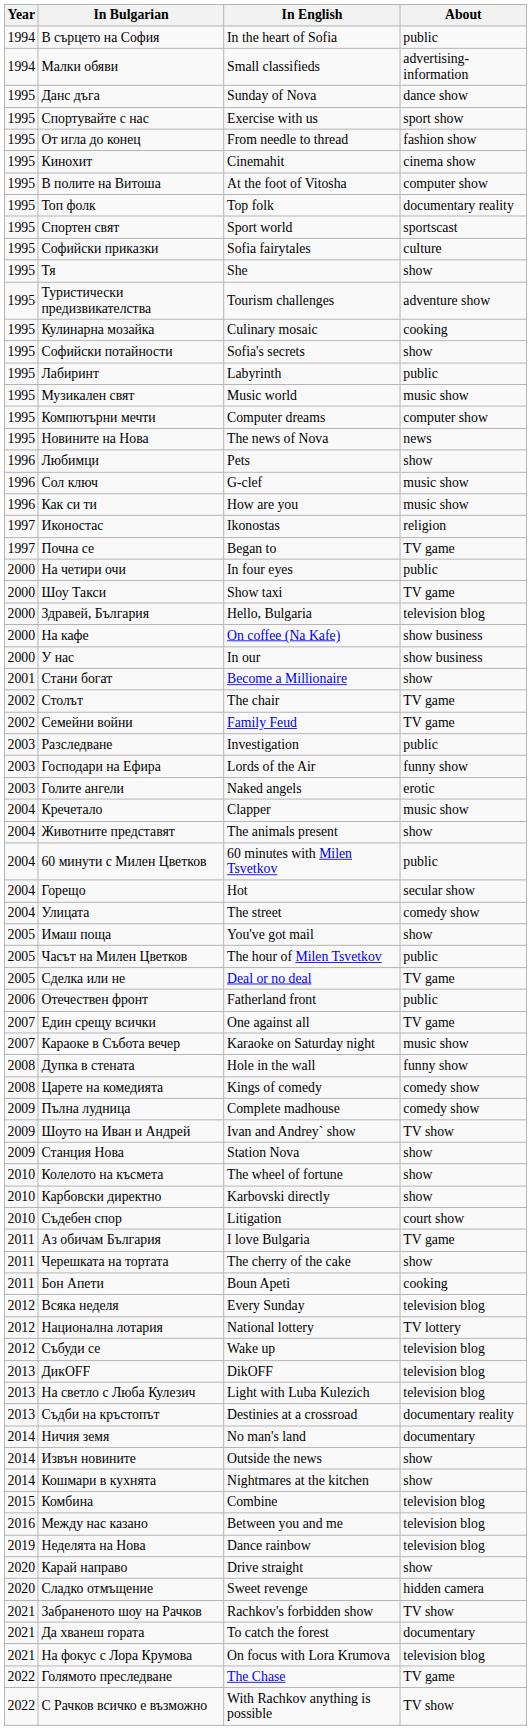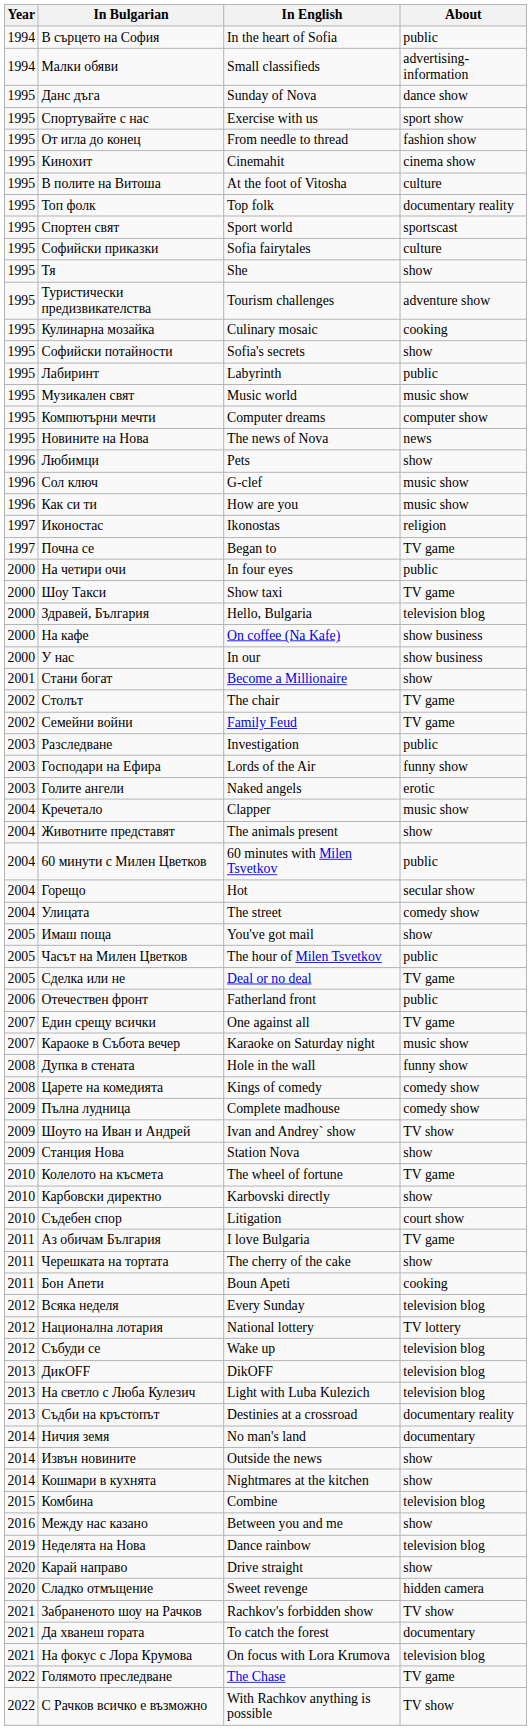В полите на Витоша | About: computer show -> culture
Колелото на късмета | About: show -> TV game
Между нас казано | About: television blog -> show
